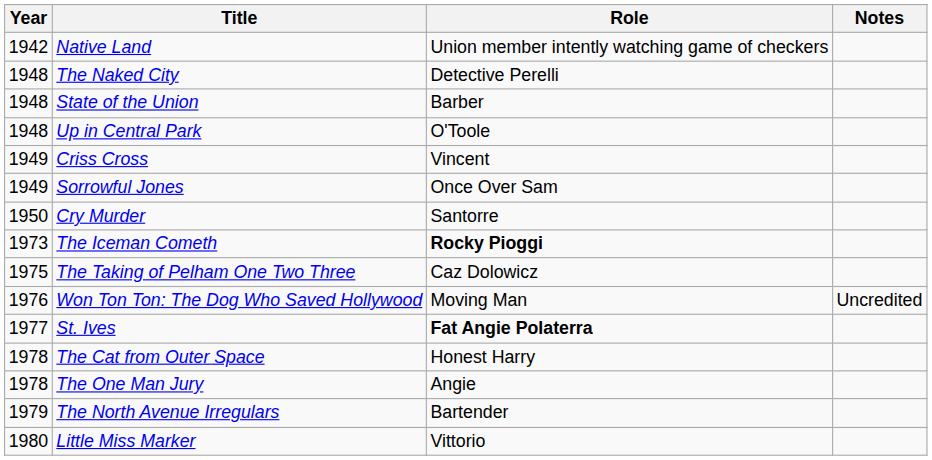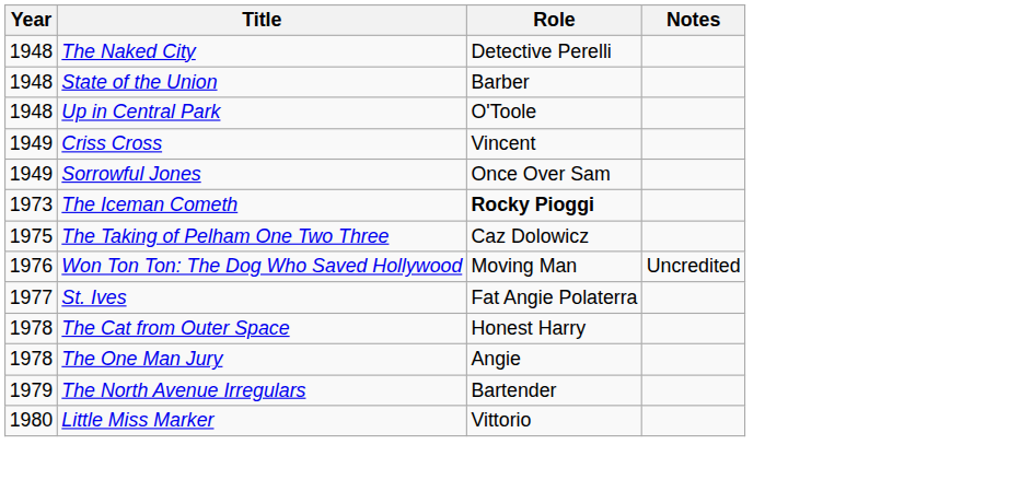- row: 1942 | Native Land | Union member intently watching game of checkers
- row: 1950 | Cry Murder | Santorre
St. Ives | Role: bold -> normal
